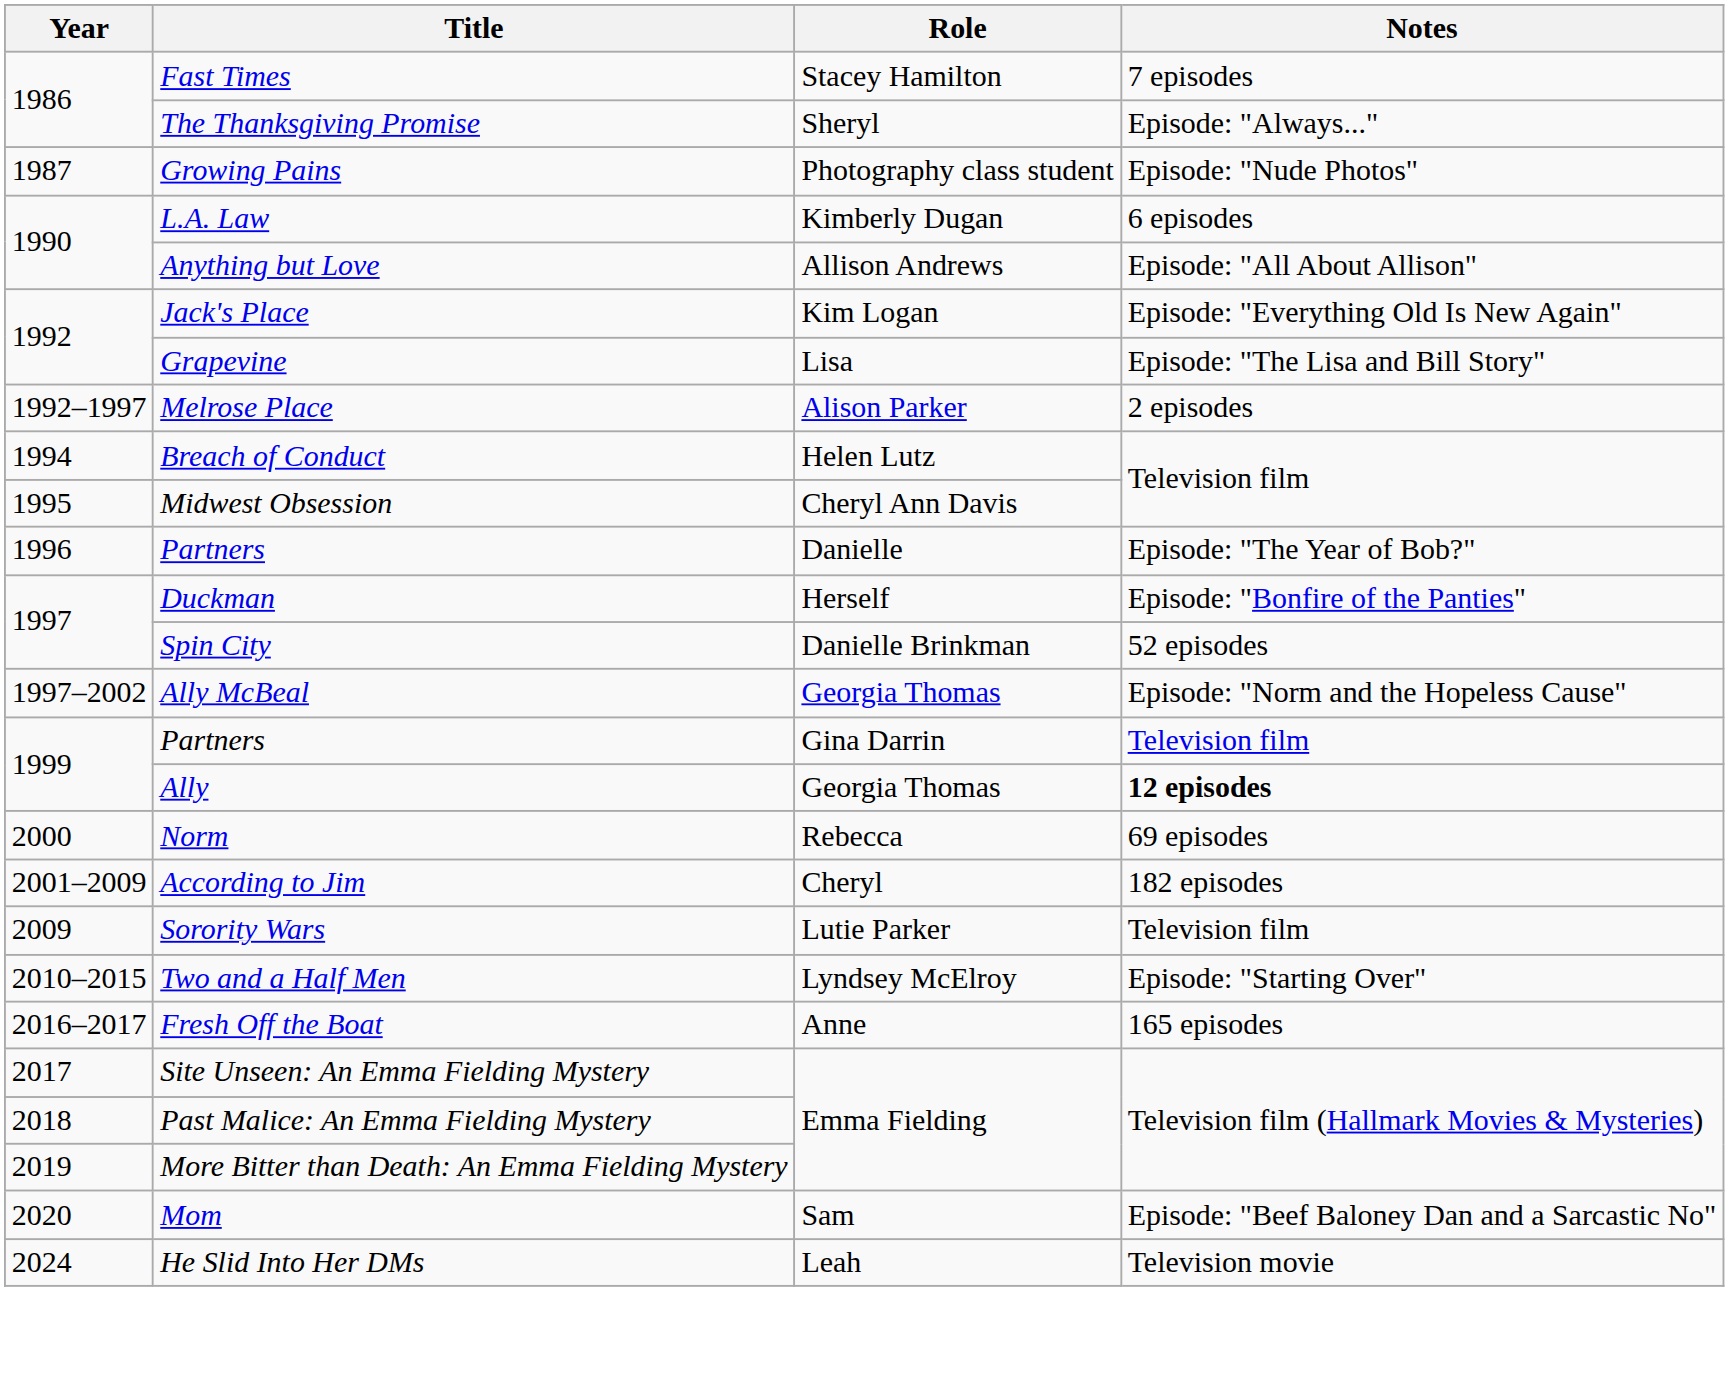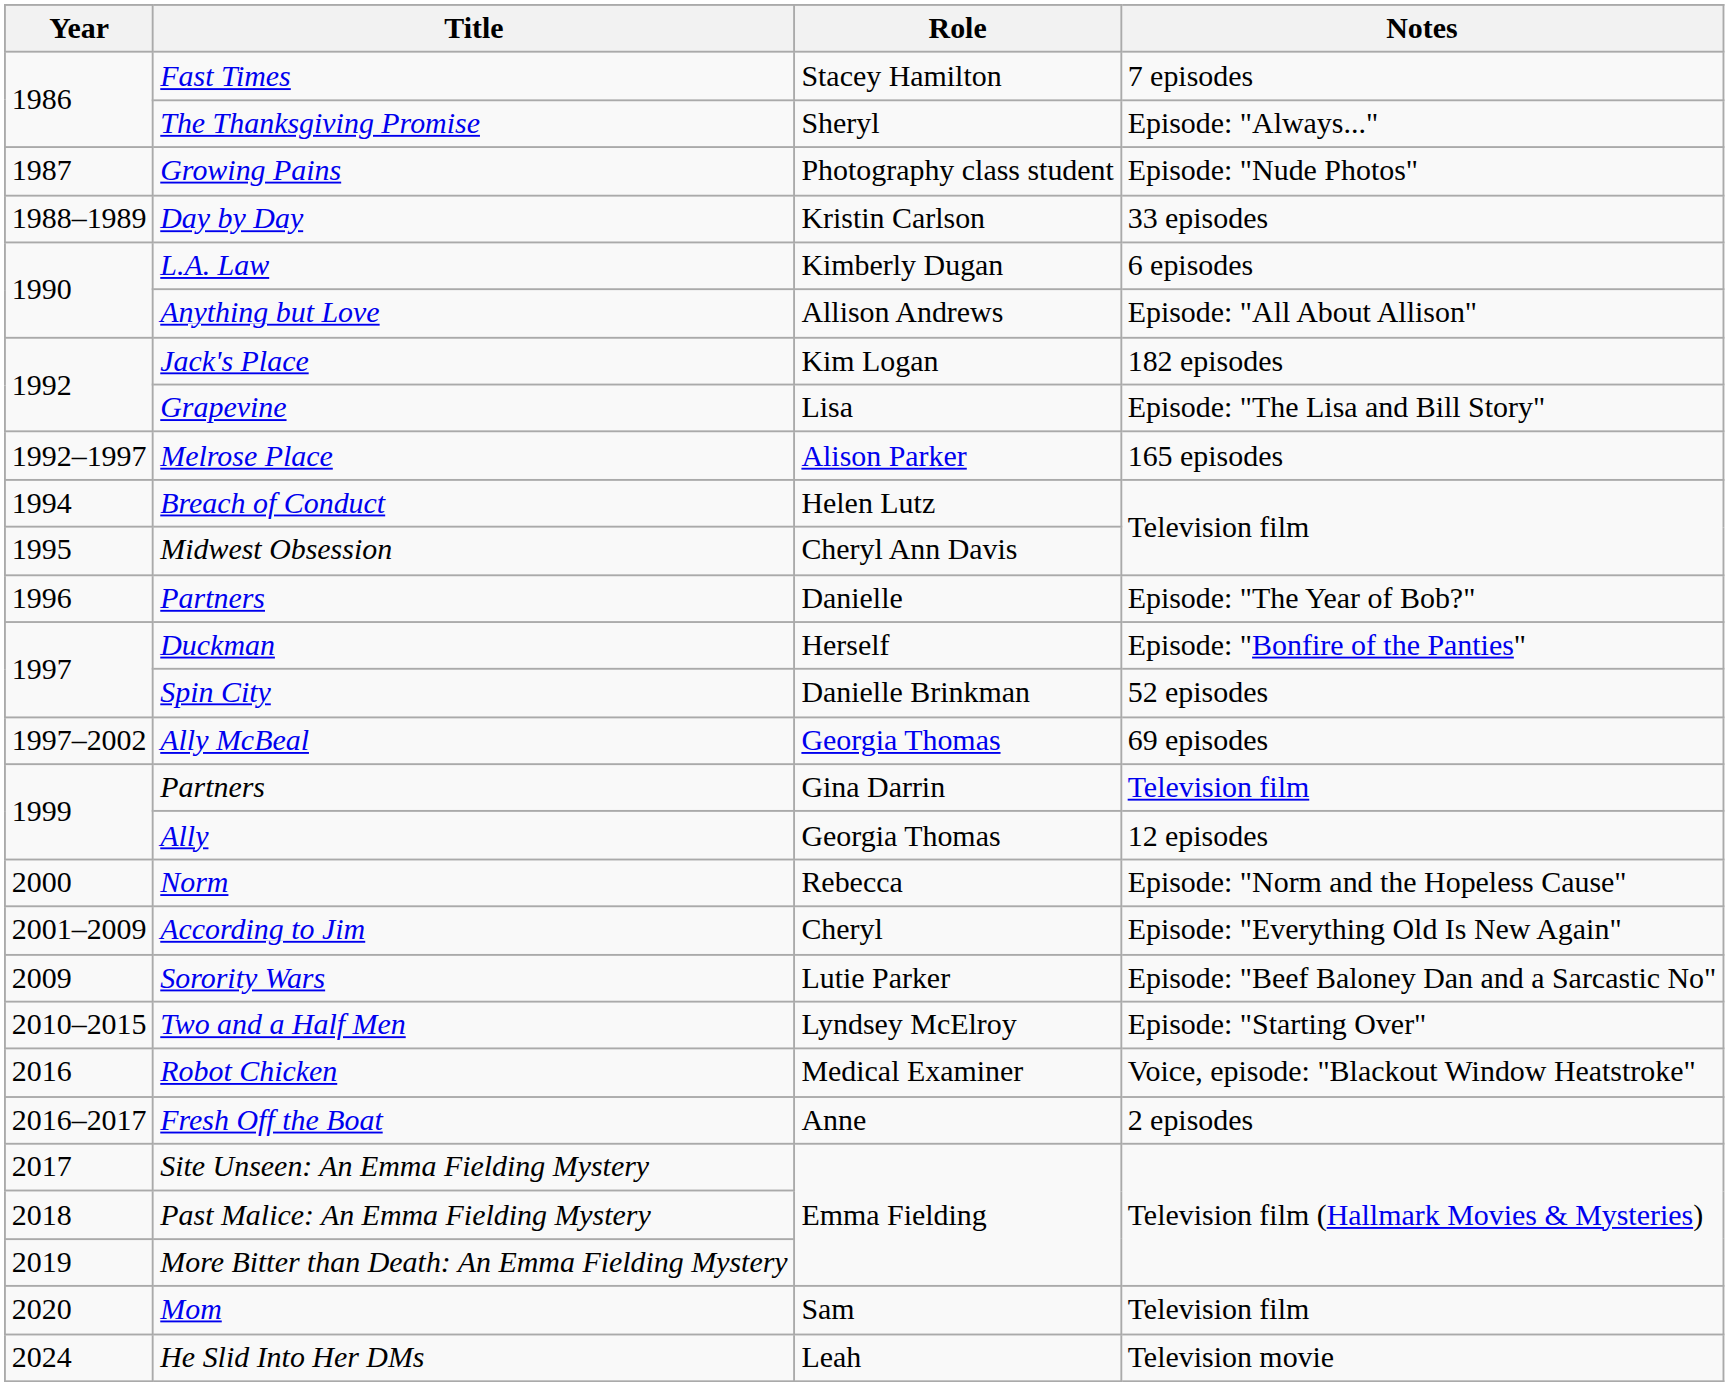+ row: 1988–1989 | Day by Day | Kristin Carlson | 33 episodes
Jack's Place | Notes: Episode: "Everything Old Is New Again" -> 182 episodes
Melrose Place | Notes: 2 episodes -> 165 episodes
Ally McBeal | Notes: Episode: "Norm and the Hopeless Cause" -> 69 episodes
Ally | Notes: bold -> normal
Norm | Notes: 69 episodes -> Episode: "Norm and the Hopeless Cause"
According to Jim | Notes: 182 episodes -> Episode: "Everything Old Is New Again"
Sorority Wars | Notes: Television film -> Episode: "Beef Baloney Dan and a Sarcastic No"
+ row: 2016 | Robot Chicken | Medical Examiner | Voice, episode: "Blackout Window Heatstroke"
Fresh Off the Boat | Notes: 165 episodes -> 2 episodes
Mom | Notes: Episode: "Beef Baloney Dan and a Sarcastic No" -> Television film
